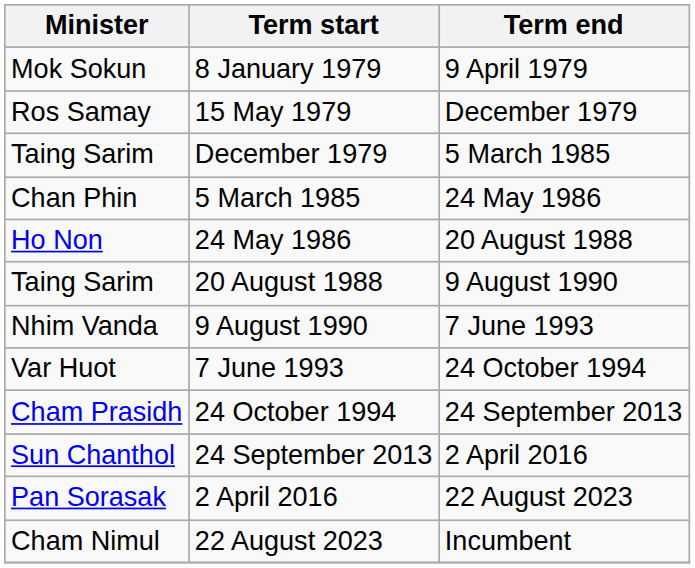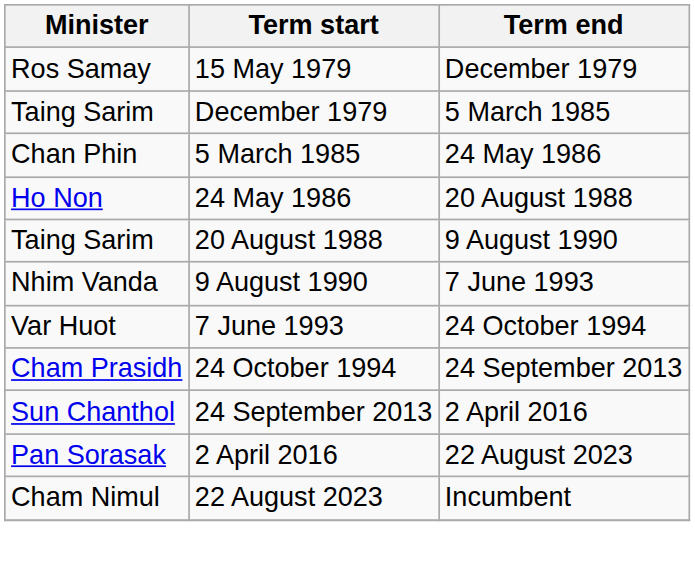- row: Mok Sokun | 8 January 1979 | 9 April 1979
